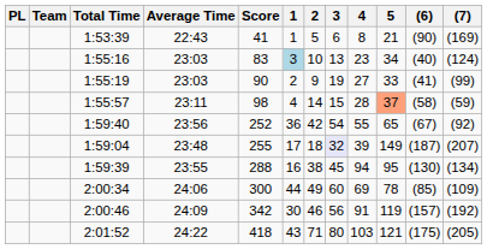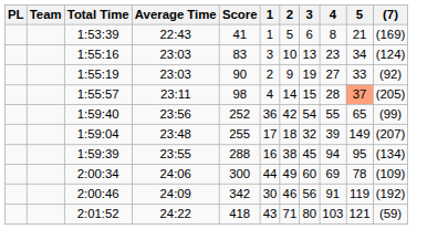- column: (6) | (90) | (40) | (41) | (58) | (67) | (187) | (130) | (85) | (157) | (175)
1:55:16 | 1: lightblue background -> no background
1:55:19 | (7): (99) -> (92)
1:55:57 | (7): (59) -> (205)
1:59:40 | (7): (92) -> (99)
1:59:04 | 3: lavender background -> no background
2:01:52 | (7): (205) -> (59)
